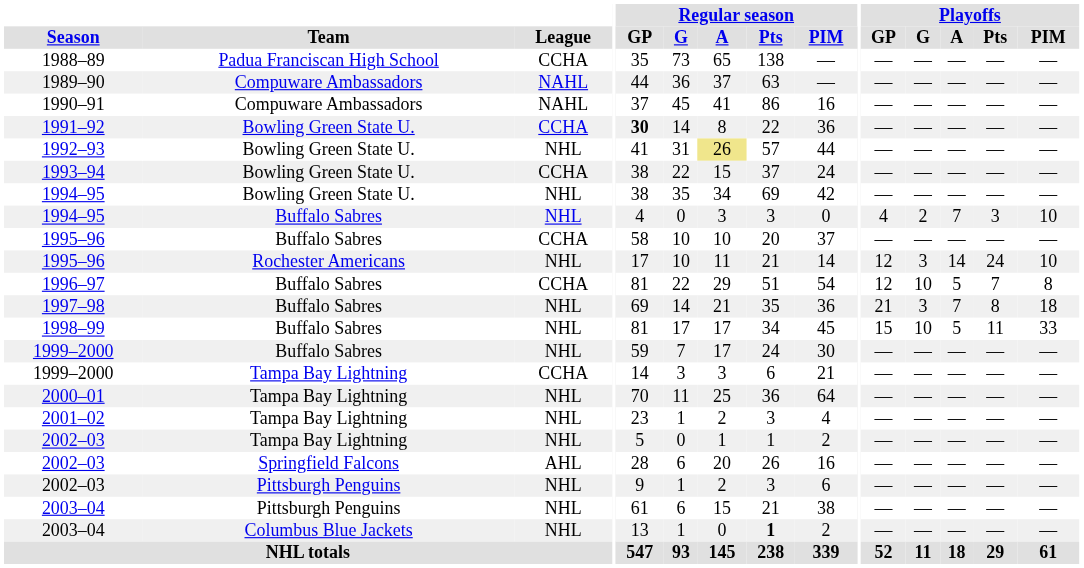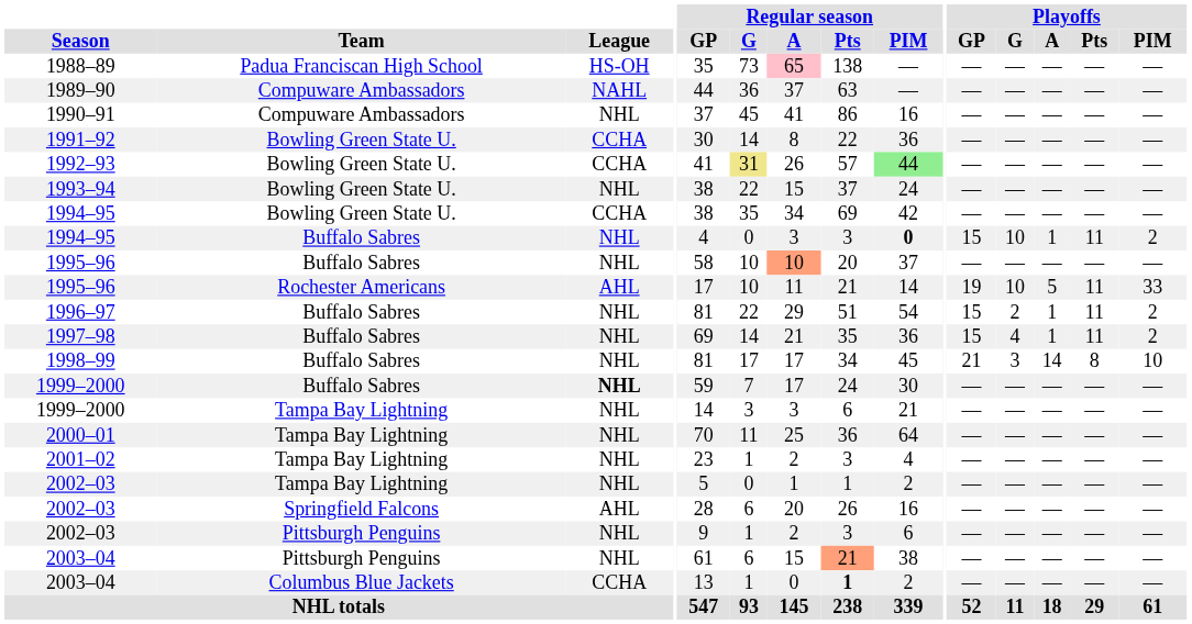1988–89 | League: CCHA -> HS-OH
1988–89 | Regular season / A: no background -> pink background
1990–91 | League: NAHL -> NHL
1991–92 | Regular season / GP: bold -> normal
1992–93 | League: NHL -> CCHA
1992–93 | Regular season / G: no background -> khaki background
1992–93 | Regular season / A: khaki background -> no background
1992–93 | Regular season / PIM: no background -> lightgreen background
1993–94 | League: CCHA -> NHL
1994–95 / Bowling Green State U. | League: NHL -> CCHA
1994–95 / Buffalo Sabres | Regular season / PIM: normal -> bold
1994–95 / Buffalo Sabres | Playoffs / GP: 4 -> 15
1994–95 / Buffalo Sabres | Playoffs / G: 2 -> 10
1994–95 / Buffalo Sabres | Playoffs / A: 7 -> 1
1994–95 / Buffalo Sabres | Playoffs / Pts: 3 -> 11
1994–95 / Buffalo Sabres | Playoffs / PIM: 10 -> 2
1995–96 / Buffalo Sabres | League: CCHA -> NHL
1995–96 / Buffalo Sabres | Regular season / A: no background -> lightsalmon background
1995–96 / Rochester Americans | League: NHL -> AHL
1995–96 / Rochester Americans | Playoffs / GP: 12 -> 19
1995–96 / Rochester Americans | Playoffs / G: 3 -> 10
1995–96 / Rochester Americans | Playoffs / A: 14 -> 5
1995–96 / Rochester Americans | Playoffs / Pts: 24 -> 11
1995–96 / Rochester Americans | Playoffs / PIM: 10 -> 33
1996–97 | League: CCHA -> NHL
1996–97 | Playoffs / GP: 12 -> 15
1996–97 | Playoffs / G: 10 -> 2
1996–97 | Playoffs / A: 5 -> 1
1996–97 | Playoffs / Pts: 7 -> 11
1996–97 | Playoffs / PIM: 8 -> 2
1997–98 | Playoffs / GP: 21 -> 15
1997–98 | Playoffs / G: 3 -> 4
1997–98 | Playoffs / A: 7 -> 1
1997–98 | Playoffs / Pts: 8 -> 11
1997–98 | Playoffs / PIM: 18 -> 2
1998–99 | Playoffs / GP: 15 -> 21
1998–99 | Playoffs / G: 10 -> 3
1998–99 | Playoffs / A: 5 -> 14
1998–99 | Playoffs / Pts: 11 -> 8
1998–99 | Playoffs / PIM: 33 -> 10
1999–2000 / Buffalo Sabres | League: normal -> bold
1999–2000 / Tampa Bay Lightning | League: CCHA -> NHL
2003–04 / Pittsburgh Penguins | Regular season / Pts: no background -> lightsalmon background
2003–04 / Columbus Blue Jackets | League: NHL -> CCHA
